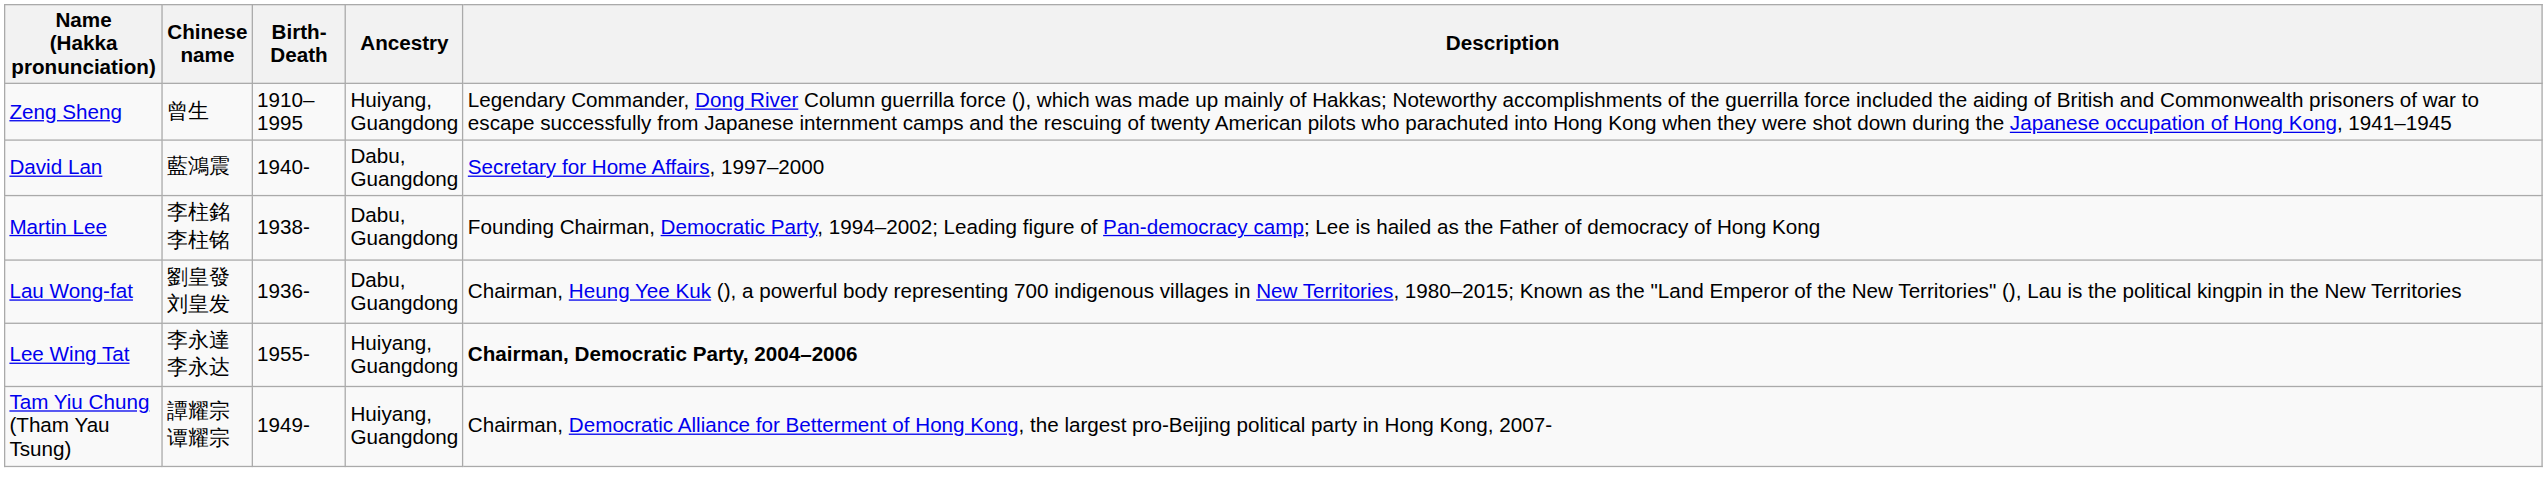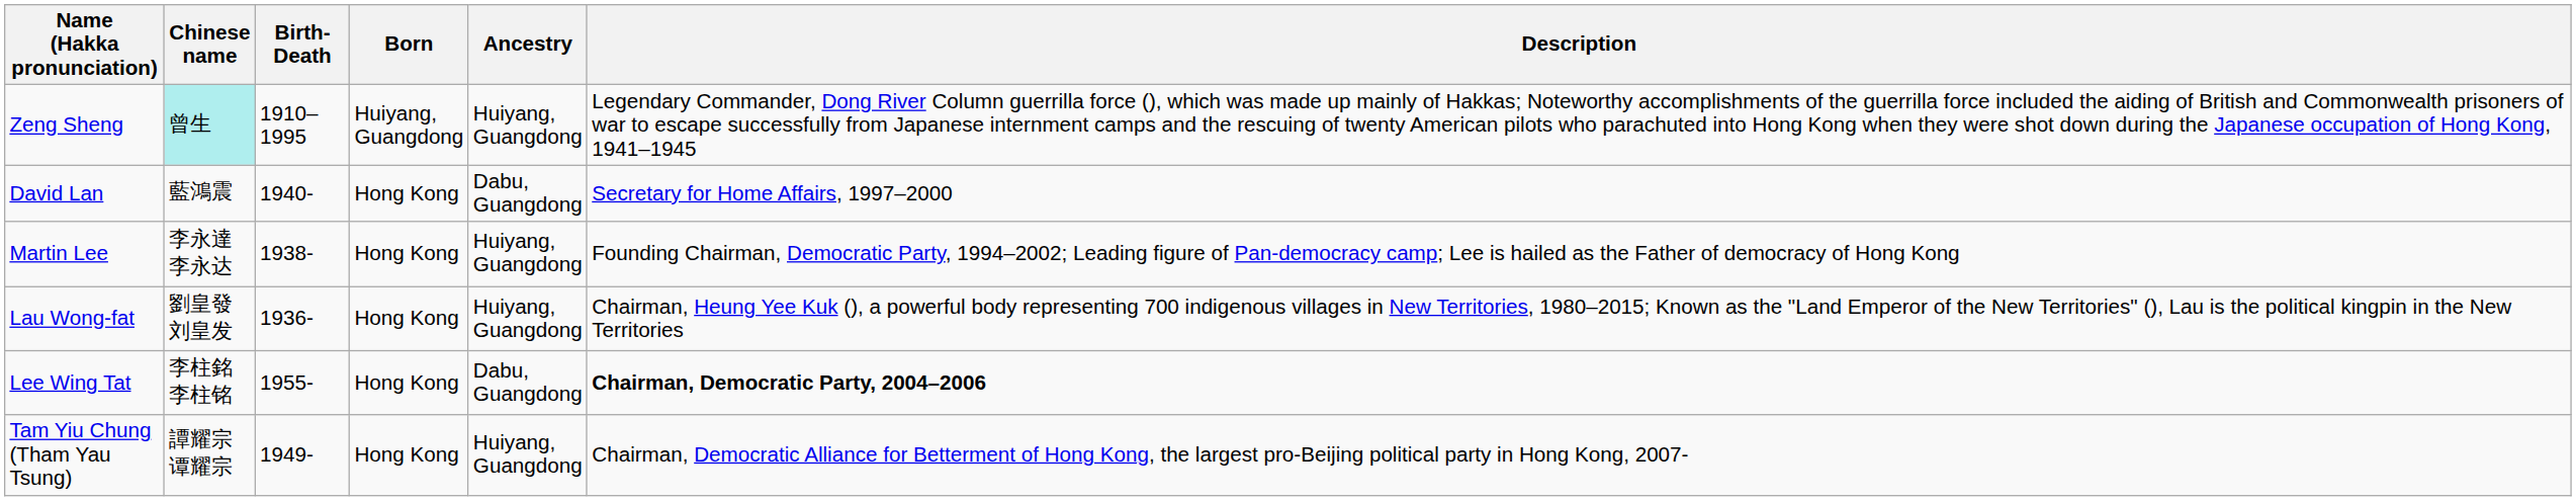+ column: Born | Huiyang, Guangdong | Hong Kong | Hong Kong | Hong Kong | Hong Kong | Hong Kong
Zeng Sheng | Chinese name: no background -> paleturquoise background
Martin Lee | Chinese name: 李柱銘 李柱铭 -> 李永達 李永达
Martin Lee | Ancestry: Dabu, Guangdong -> Huiyang, Guangdong
Lau Wong-fat | Ancestry: Dabu, Guangdong -> Huiyang, Guangdong
Lee Wing Tat | Chinese name: 李永達 李永达 -> 李柱銘 李柱铭
Lee Wing Tat | Ancestry: Huiyang, Guangdong -> Dabu, Guangdong
